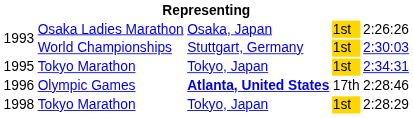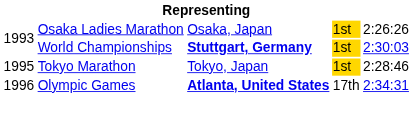1993 / World Championships | column 3: normal -> bold
1995 | column 5: 2:34:31 -> 2:28:46
1996 | column 5: 2:28:46 -> 2:34:31
- row: 1998 | Tokyo Marathon | Tokyo, Japan | 1st | 2:28:29
